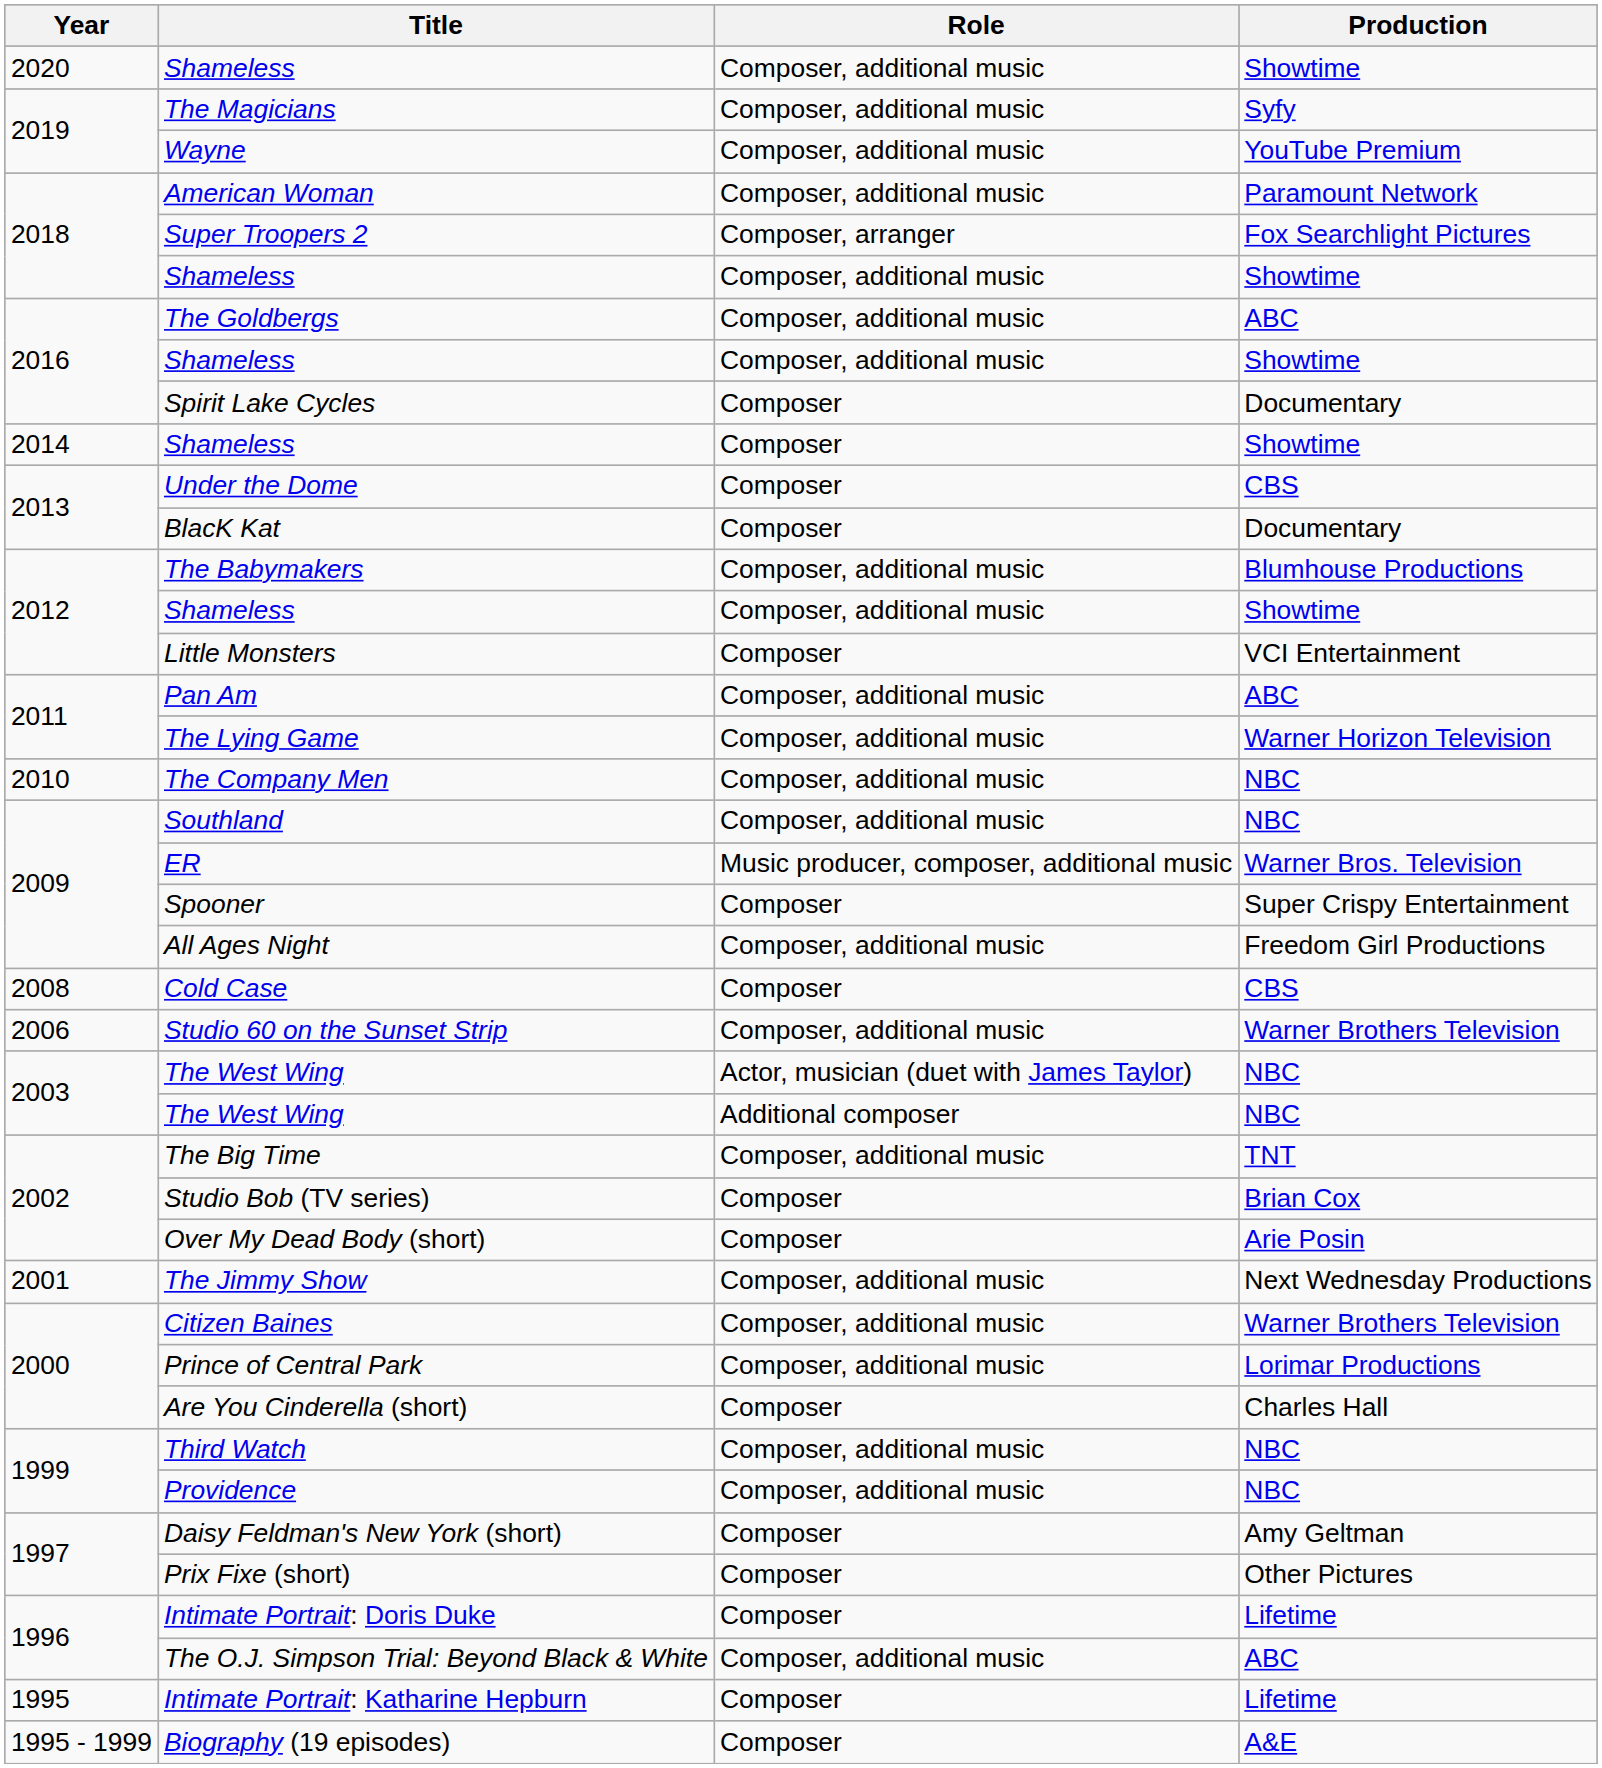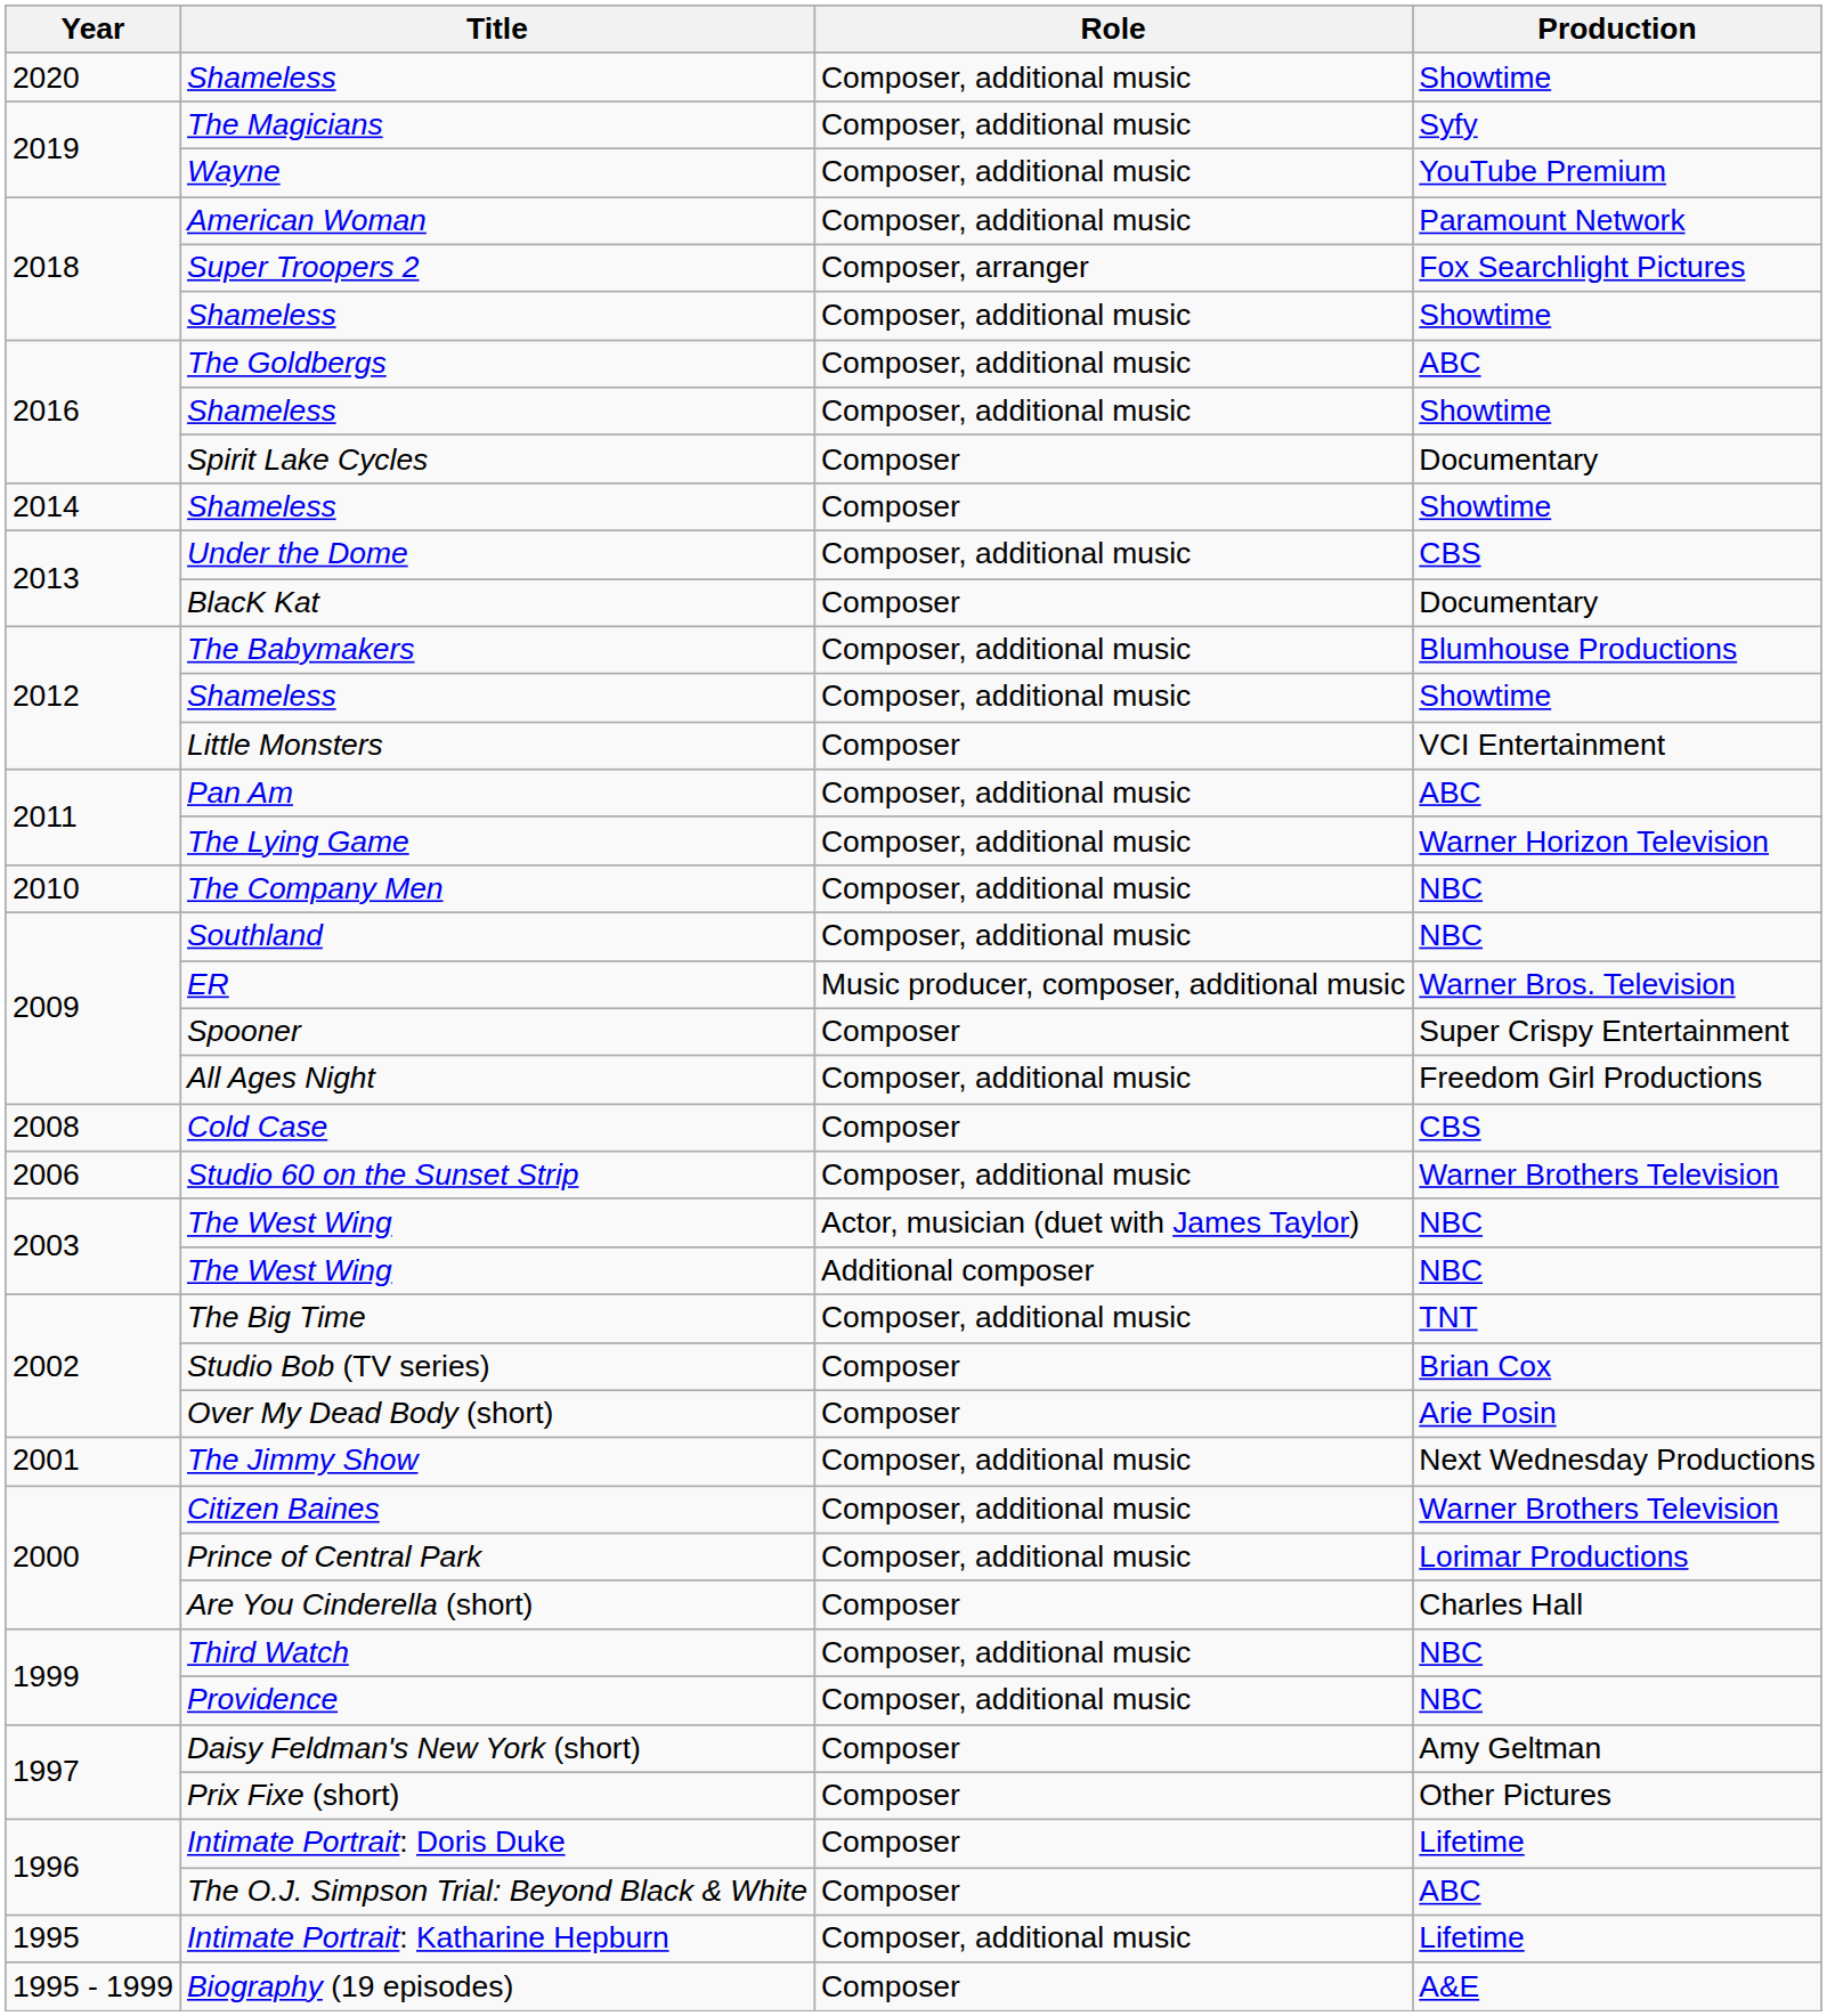Under the Dome | Role: Composer -> Composer, additional music
The O.J. Simpson Trial: Beyond Black & White | Role: Composer, additional music -> Composer
Intimate Portrait: Katharine Hepburn | Role: Composer -> Composer, additional music
